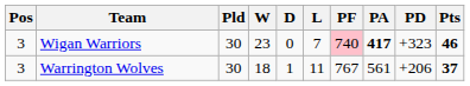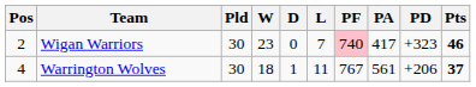Wigan Warriors | Pos: 3 -> 2
Wigan Warriors | PA: bold -> normal
Warrington Wolves | Pos: 3 -> 4
